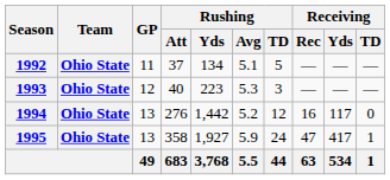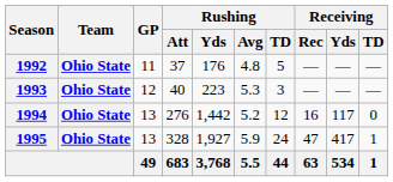1992 | Rushing / Yds: 134 -> 176
1992 | Rushing / Avg: 5.1 -> 4.8
1995 | Rushing / Att: 358 -> 328
